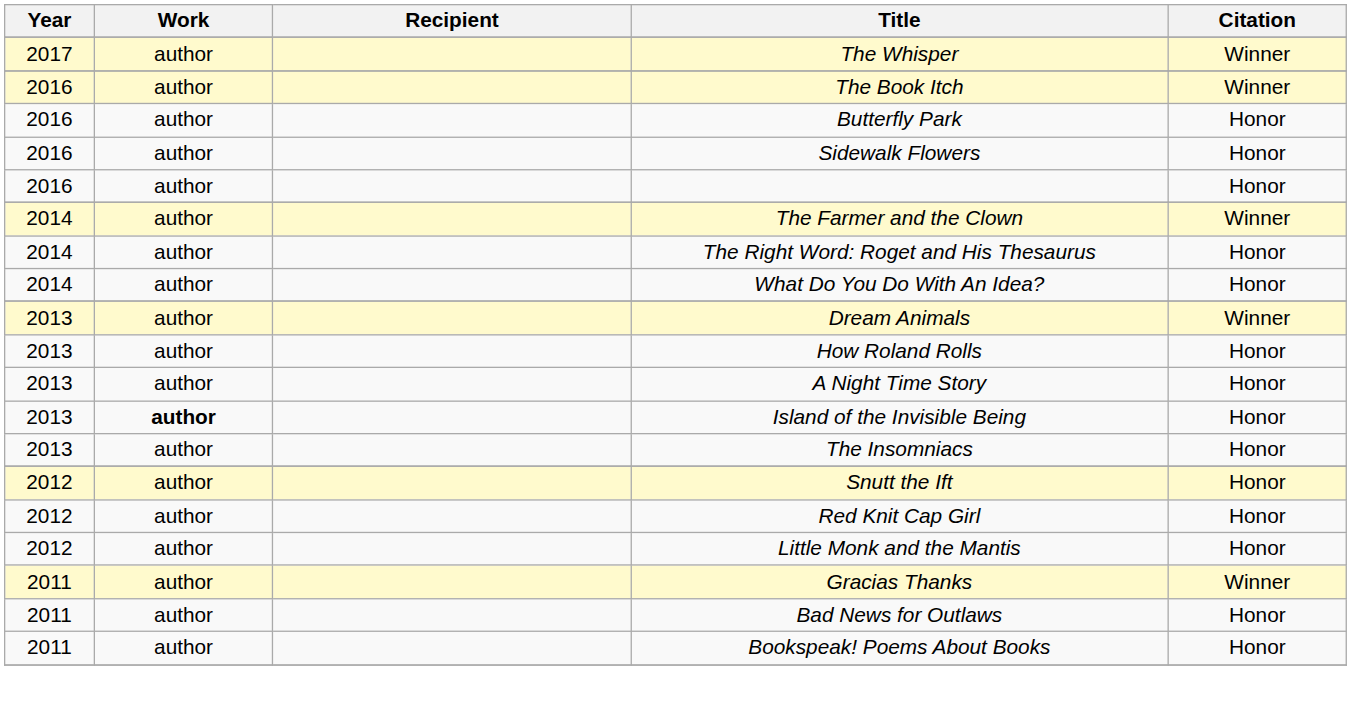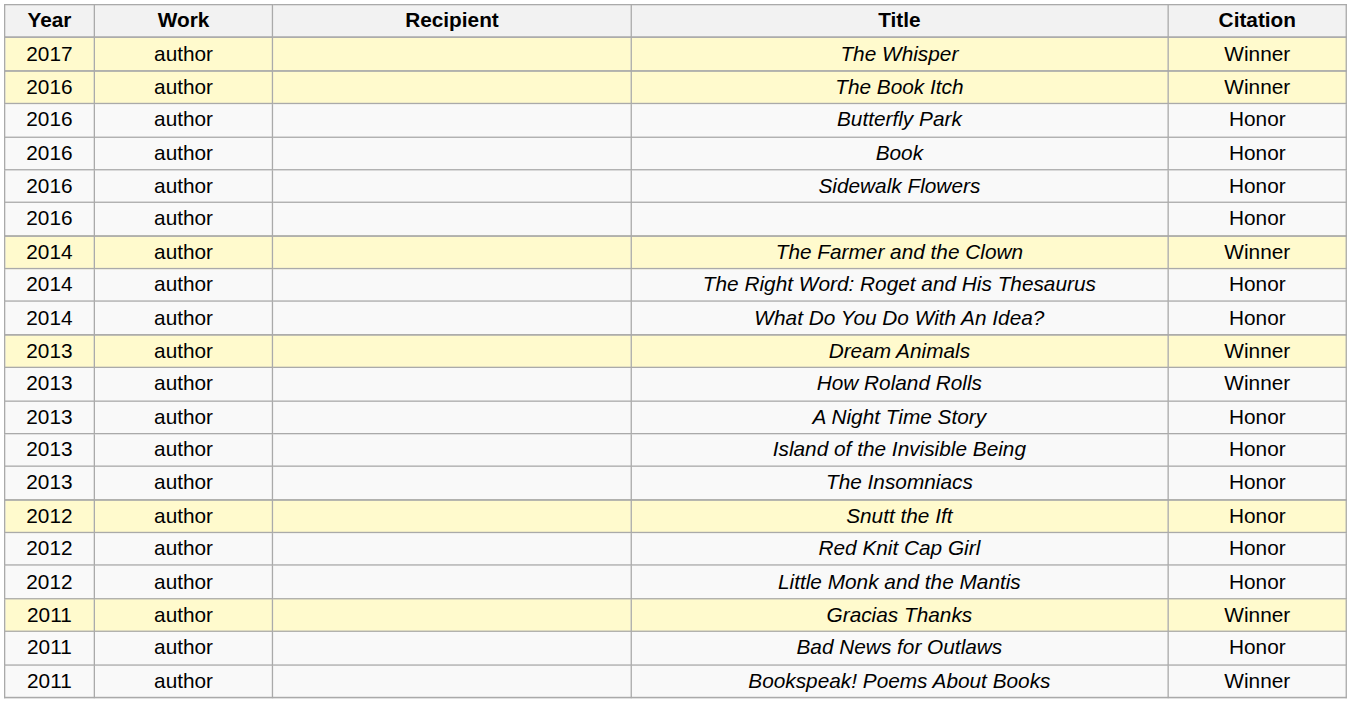+ row: 2016 | author | Book | Honor
How Roland Rolls | Citation: Honor -> Winner
Island of the Invisible Being | Work: bold -> normal
Bookspeak! Poems About Books | Citation: Honor -> Winner
